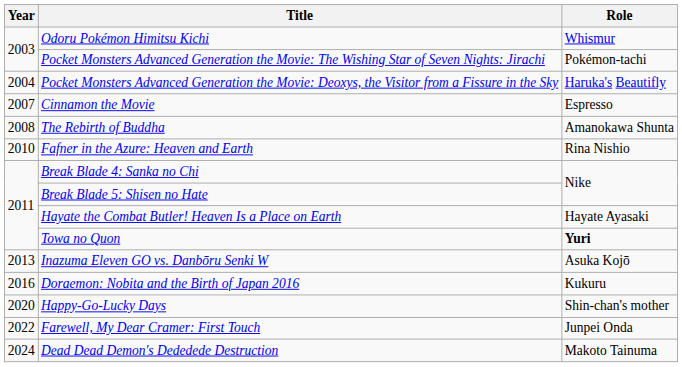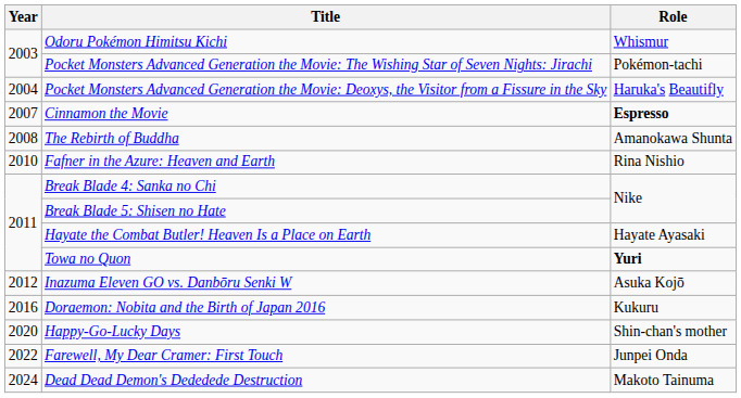Cinnamon the Movie | Role: normal -> bold
Inazuma Eleven GO vs. Danbōru Senki W | Year: 2013 -> 2012
